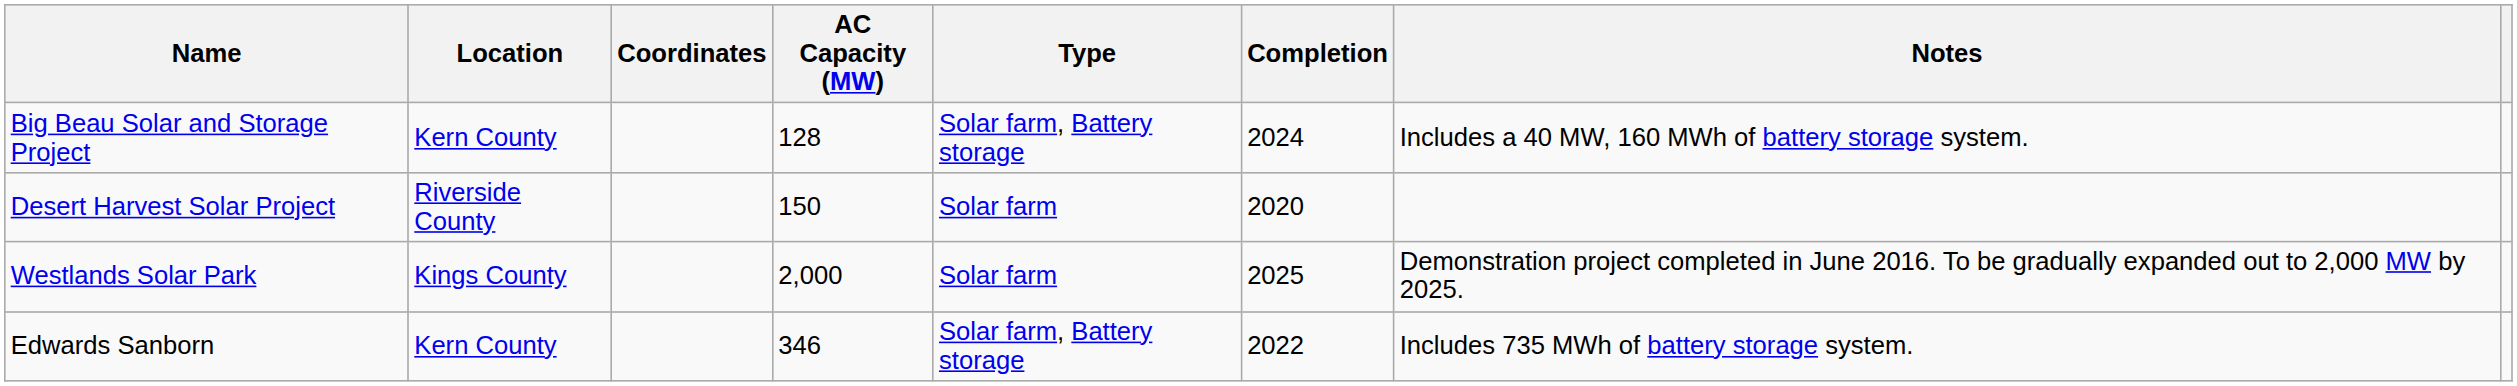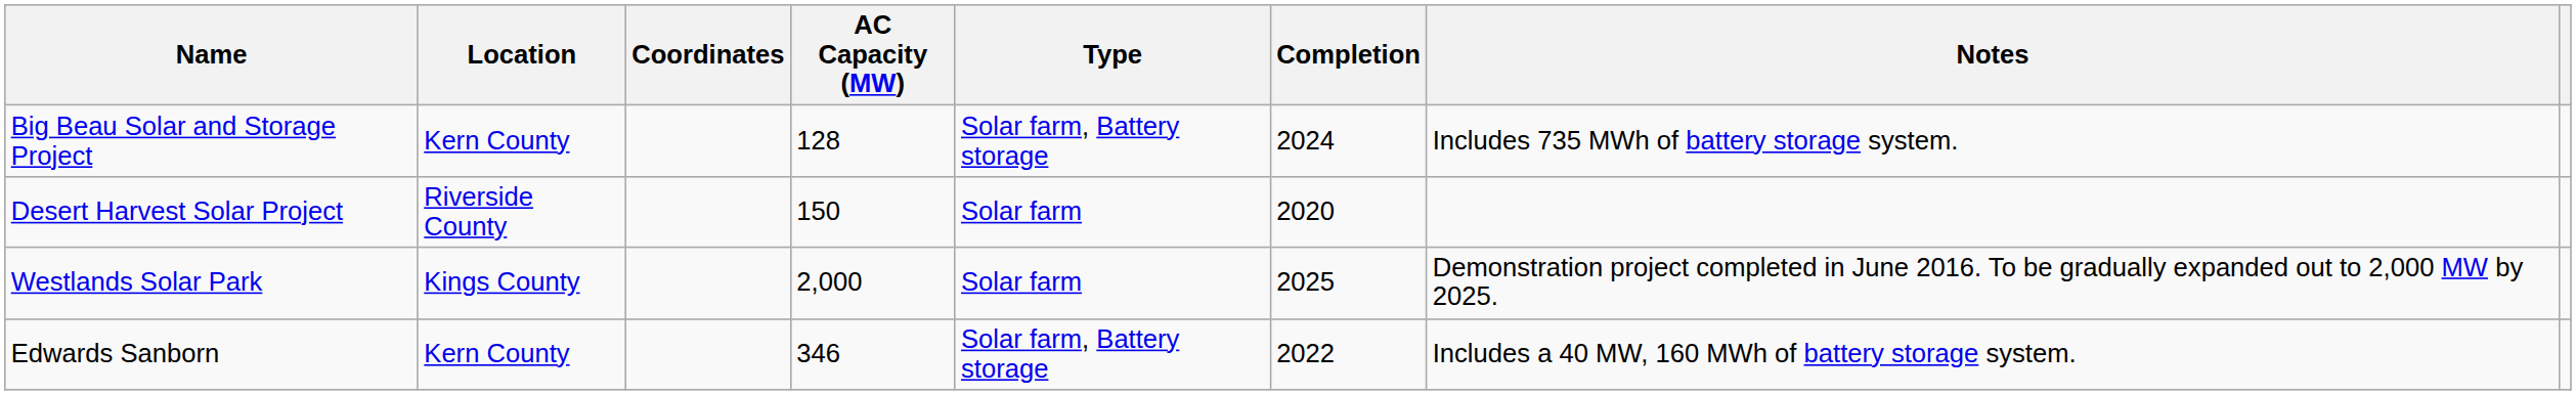Big Beau Solar and Storage Project | Notes: Includes a 40 MW, 160 MWh of battery storage system. -> Includes 735 MWh of battery storage system.
Edwards Sanborn | Notes: Includes 735 MWh of battery storage system. -> Includes a 40 MW, 160 MWh of battery storage system.
